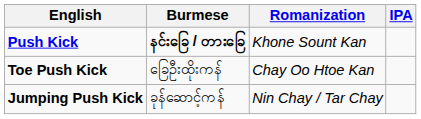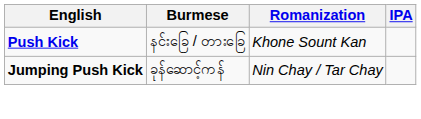Push Kick | Burmese: bold -> normal
- row: Toe Push Kick | ခြေဦးထိုးကန် | Chay Oo Htoe Kan
